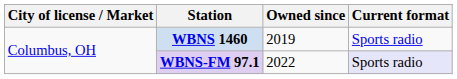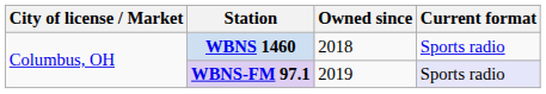WBNS 1460 | Owned since: 2019 -> 2018
WBNS-FM 97.1 | Owned since: 2022 -> 2019
